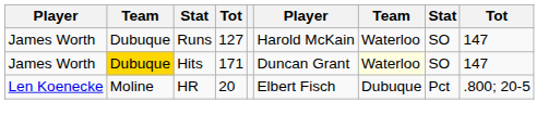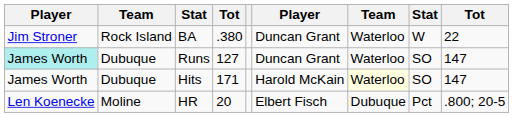+ row: Jim Stroner | Rock Island | BA | .380 | Duncan Grant | Waterloo | W | 22
Runs | column 1: no background -> paleturquoise background
Runs | column 6: Harold McKain -> Duncan Grant
Hits | column 2: gold background -> no background
Hits | column 6: Duncan Grant -> Harold McKain
